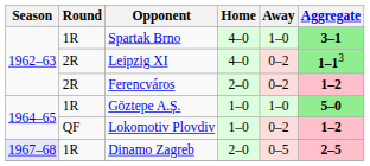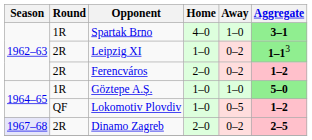Leipzig XI | Home: 4–0 -> 1–0
Lokomotiv Plovdiv | Away: 0–2 -> 0–5
Dinamo Zagreb | Round: 1R -> 2R
Dinamo Zagreb | Away: 0–5 -> 0–2
